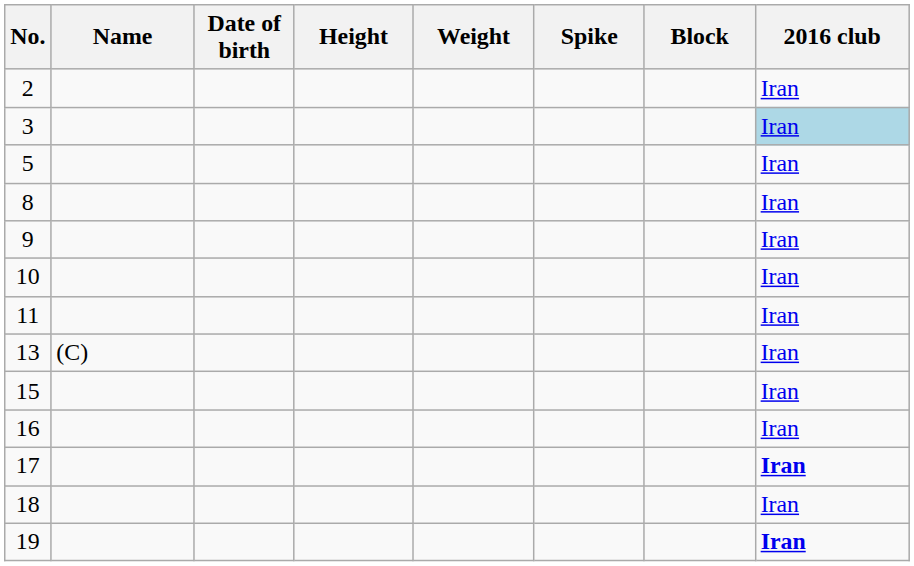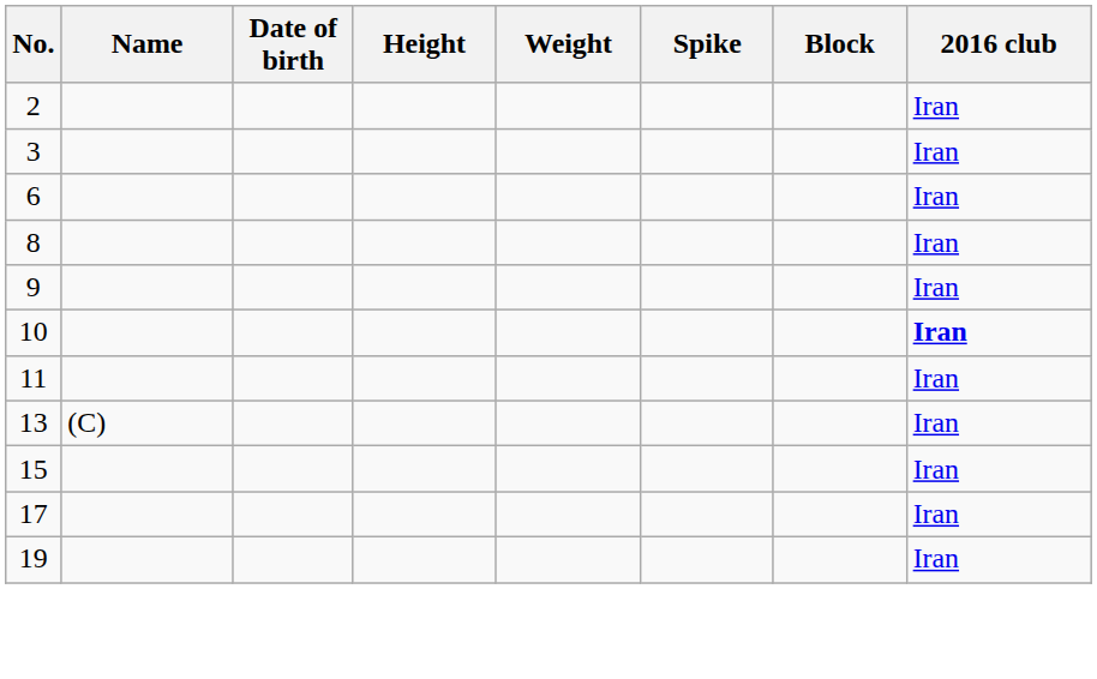3 | 2016 club: lightblue background -> no background
- row: 5 | Iran
+ row: 6 | Iran
10 | 2016 club: normal -> bold
- row: 16 | Iran
17 | 2016 club: bold -> normal
- row: 18 | Iran
19 | 2016 club: bold -> normal
